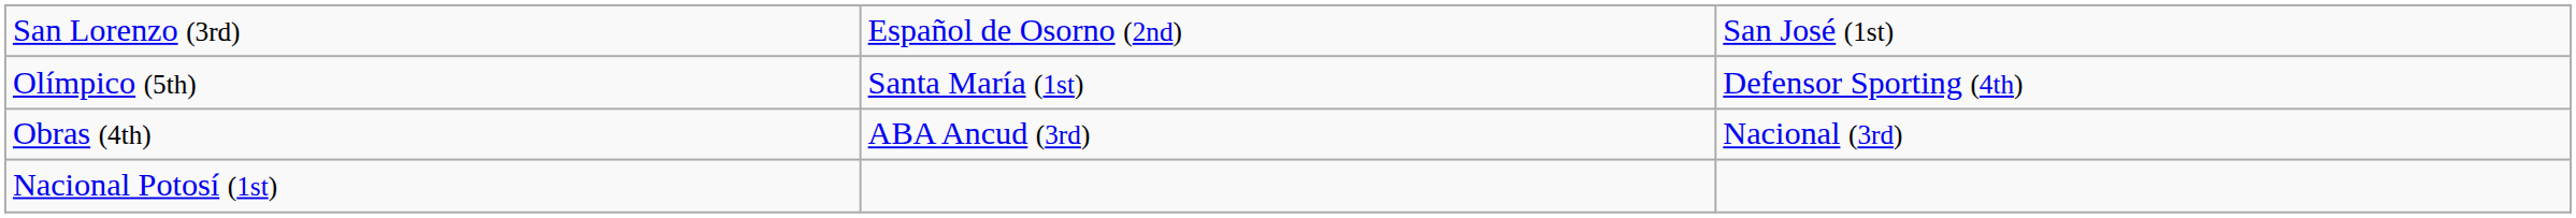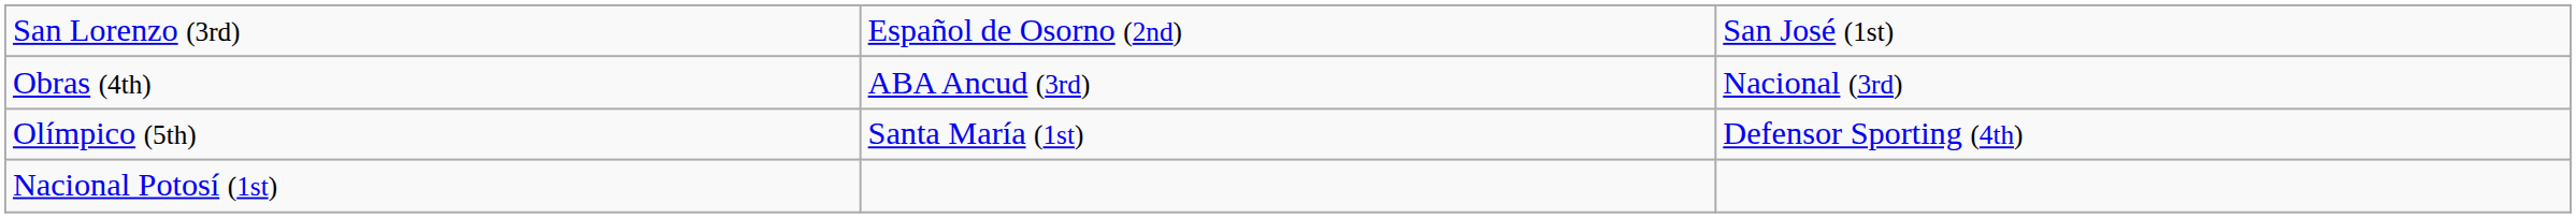rows swapped: Obras (4th) <-> Olímpico (5th)
